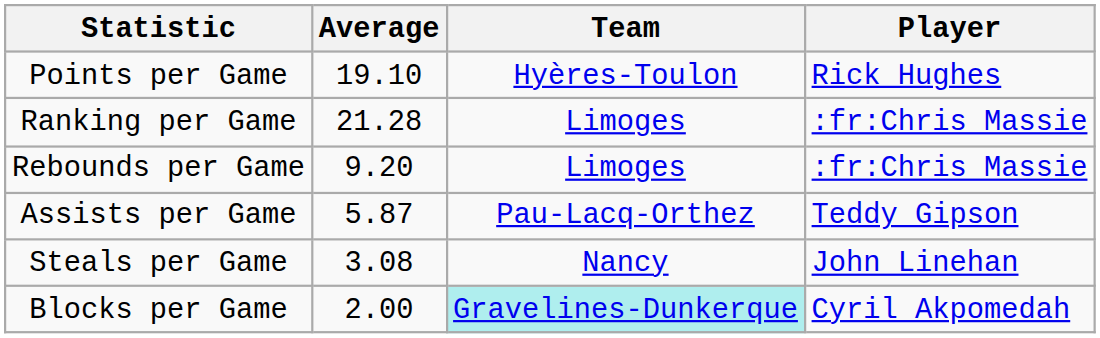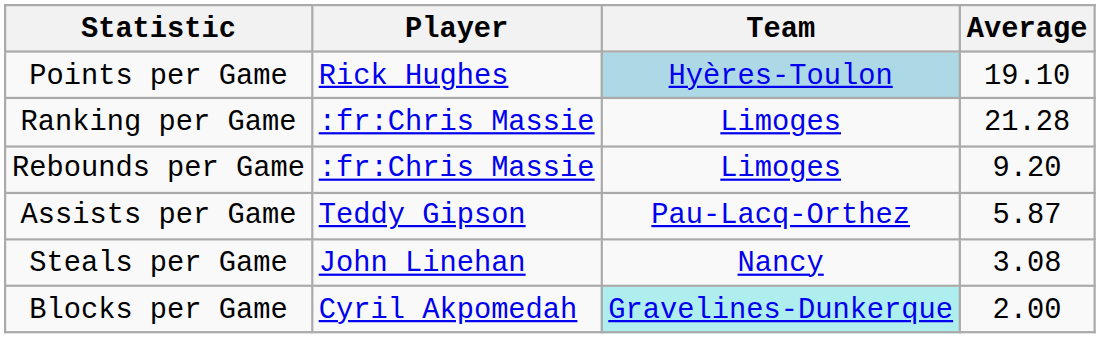columns swapped: Player <-> Average
Points per Game | Team: no background -> lightblue background
